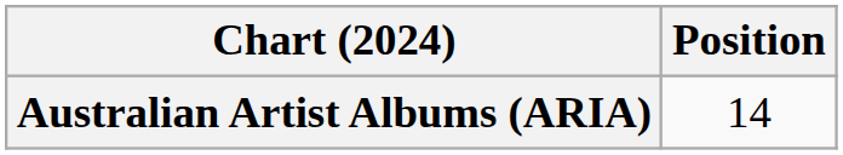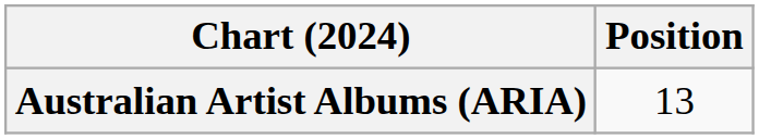Australian Artist Albums (ARIA) | Position: 14 -> 13
